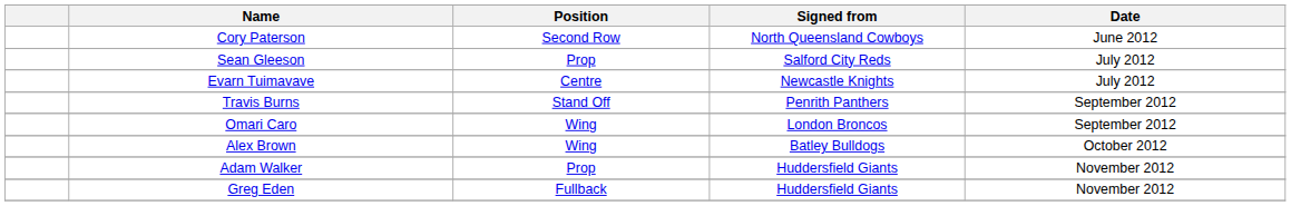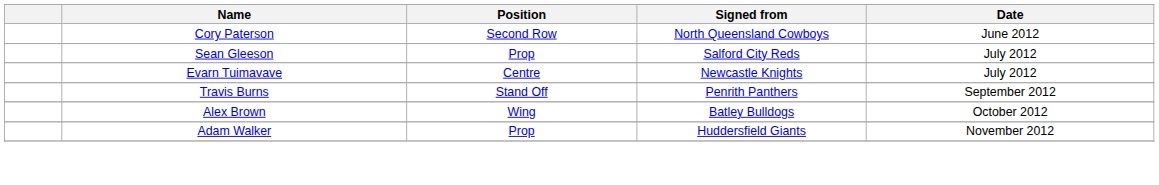- row: Omari Caro | Wing | London Broncos | September 2012
- row: Greg Eden | Fullback | Huddersfield Giants | November 2012
